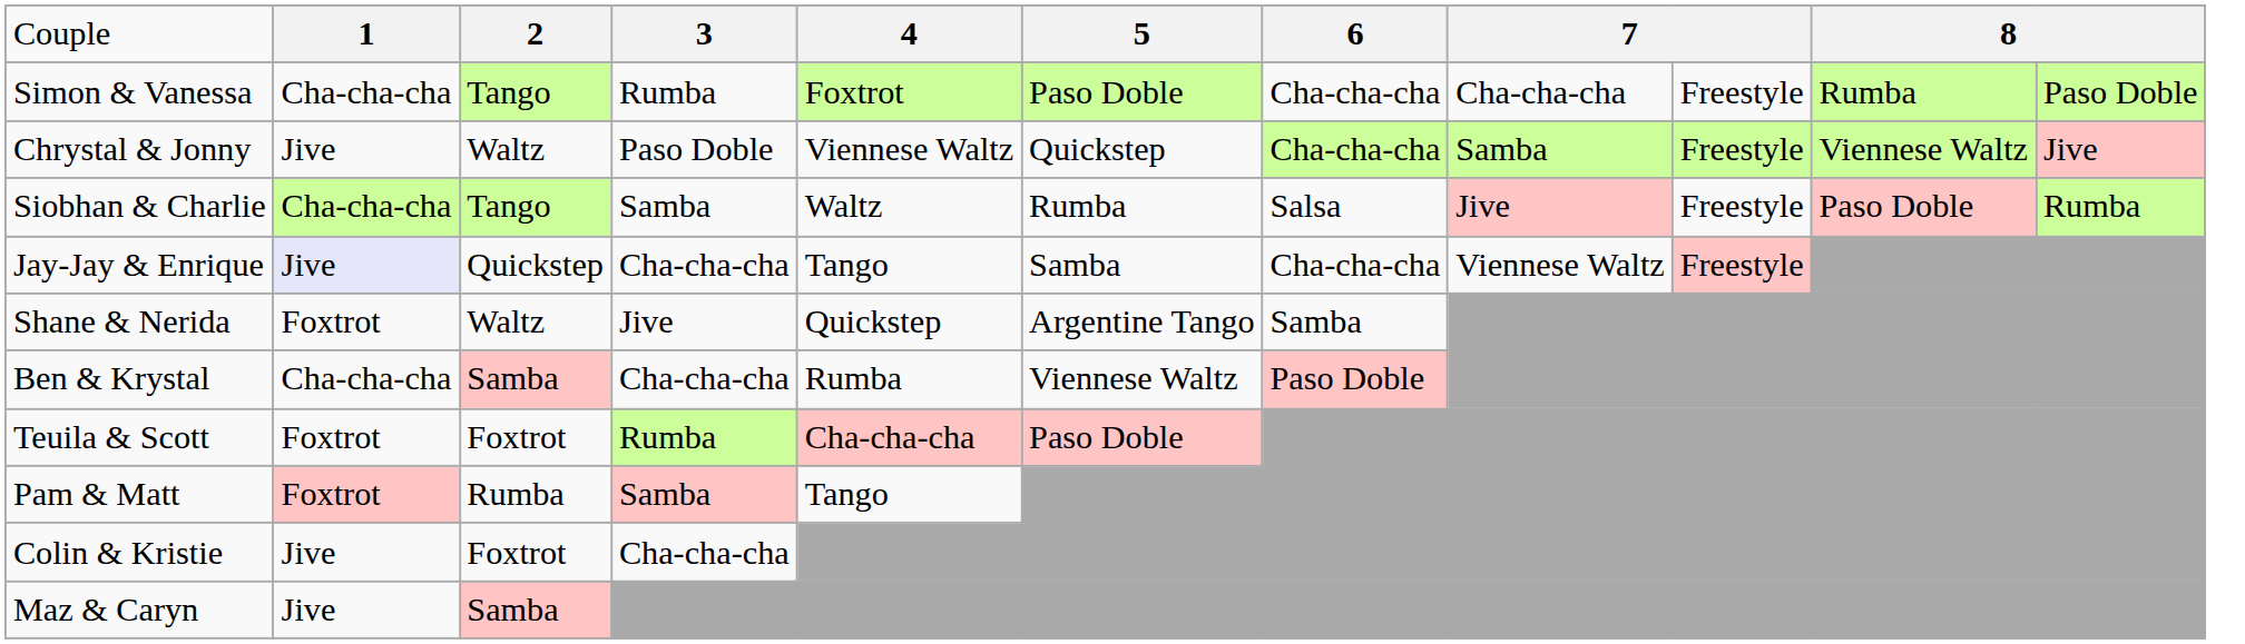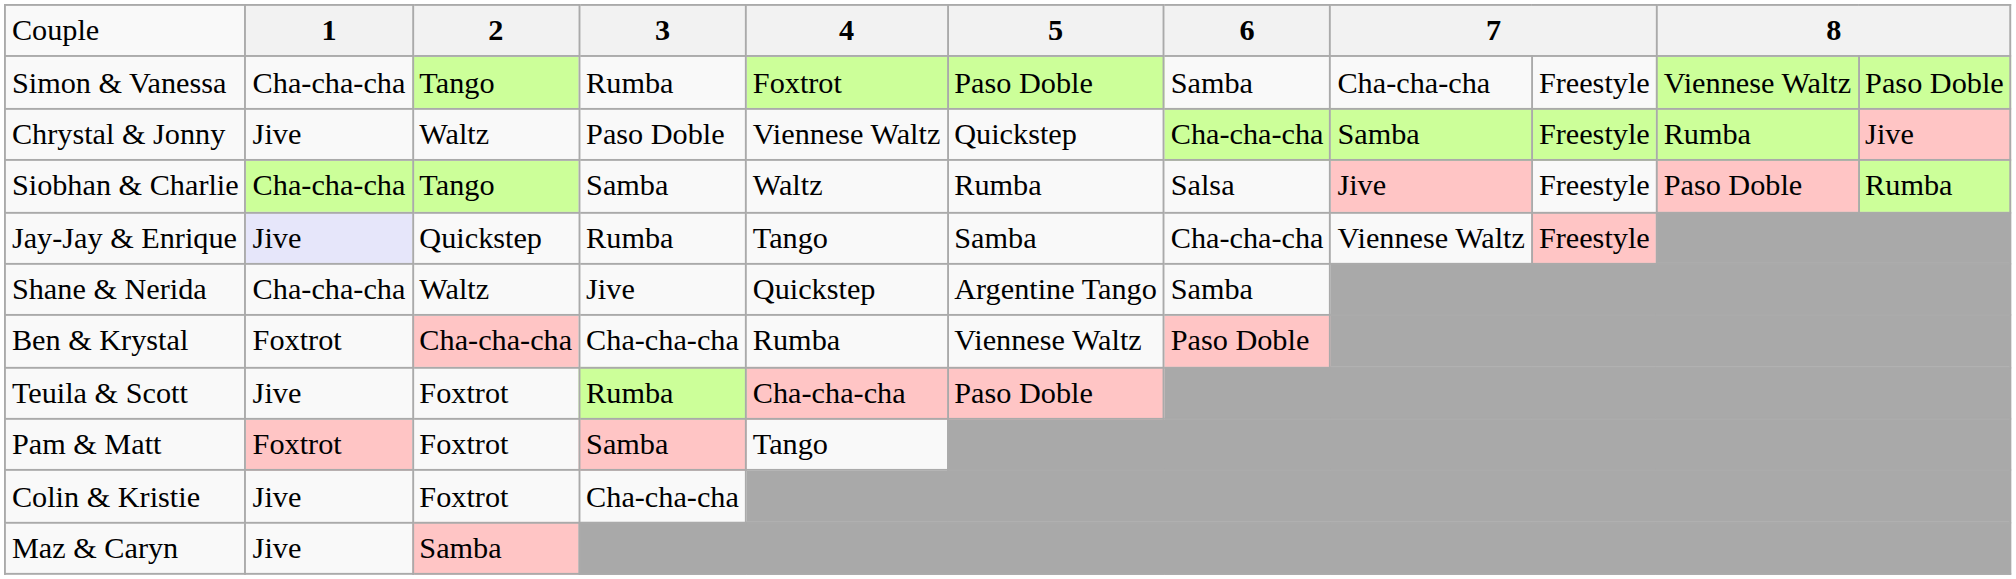Simon & Vanessa | column 7: Cha-cha-cha -> Samba
Simon & Vanessa | column 10: Rumba -> Viennese Waltz
Chrystal & Jonny | column 10: Viennese Waltz -> Rumba
Jay-Jay & Enrique | column 4: Cha-cha-cha -> Rumba
Shane & Nerida | column 2: Foxtrot -> Cha-cha-cha
Ben & Krystal | column 2: Cha-cha-cha -> Foxtrot
Ben & Krystal | column 3: Samba -> Cha-cha-cha
Teuila & Scott | column 2: Foxtrot -> Jive
Pam & Matt | column 3: Rumba -> Foxtrot
